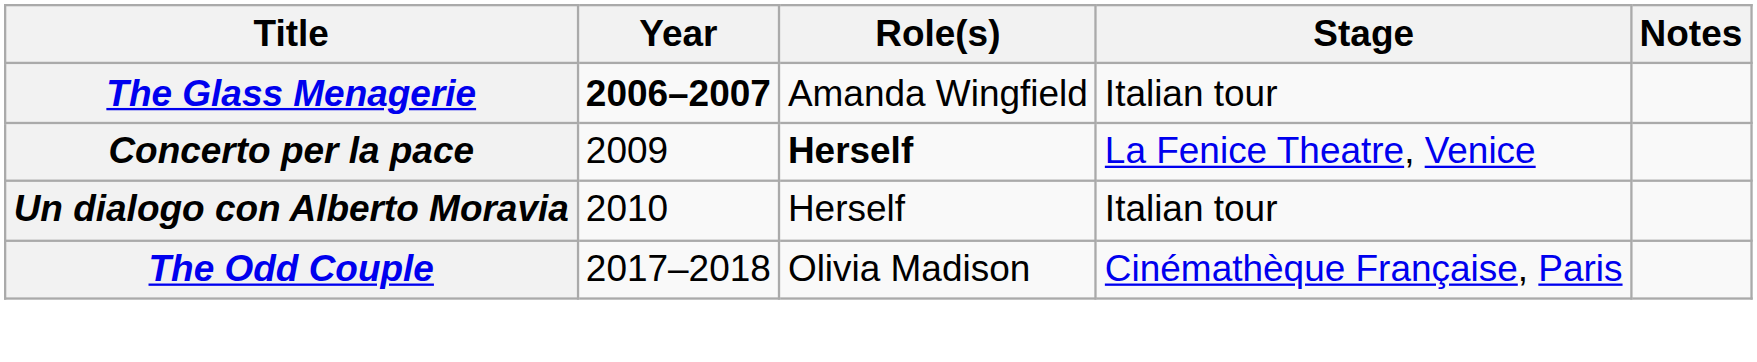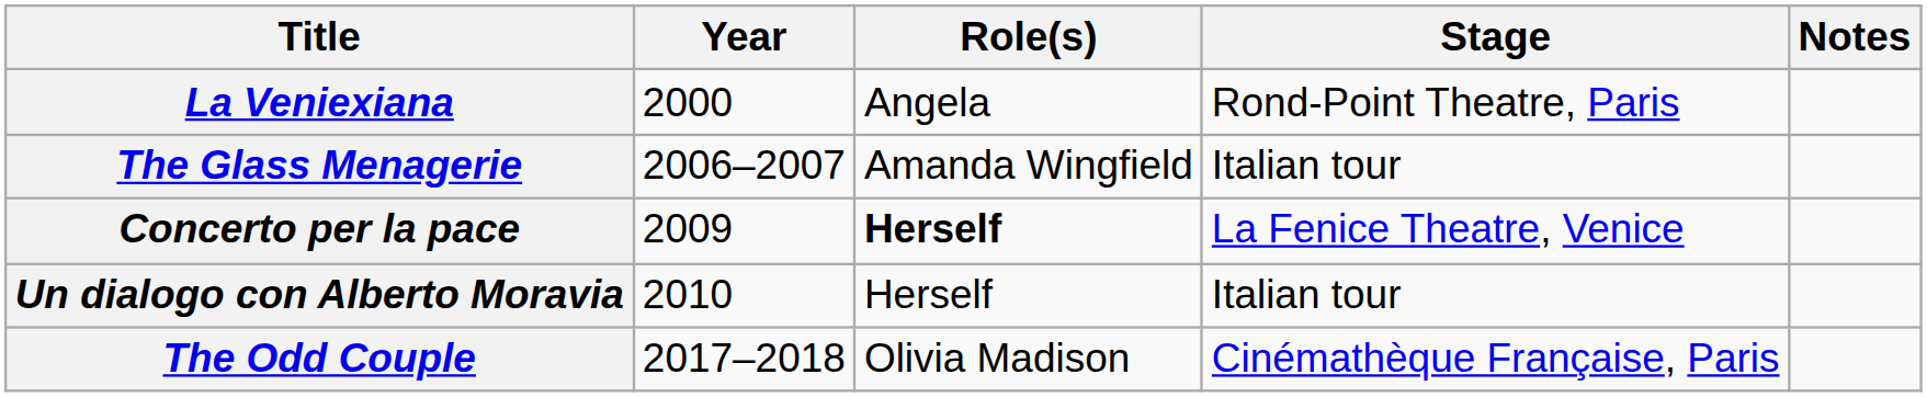+ row: La Veniexiana | 2000 | Angela | Rond-Point Theatre, Paris
The Glass Menagerie | Year: bold -> normal
